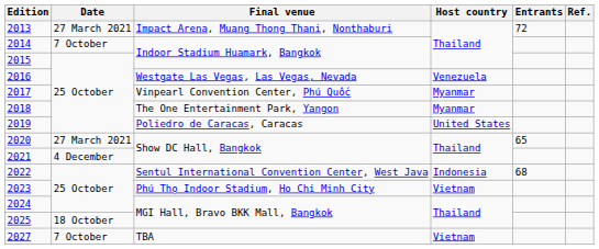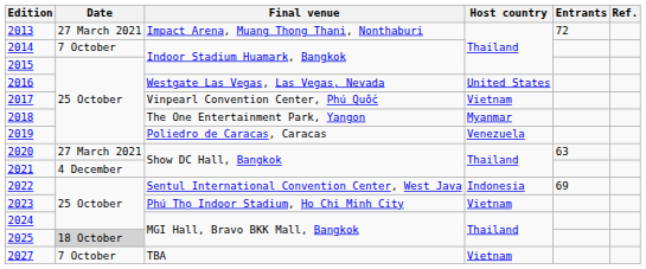2016 | Host country: Venezuela -> United States
2017 | Host country: Myanmar -> Vietnam
2019 | Host country: United States -> Venezuela
2020 | Entrants: 65 -> 63
2022 | Entrants: 68 -> 69
2025 | Date: no background -> lightgrey background
